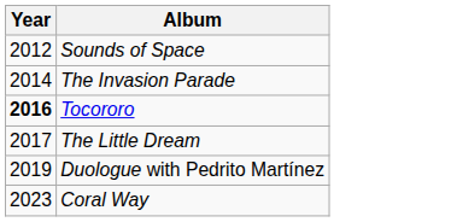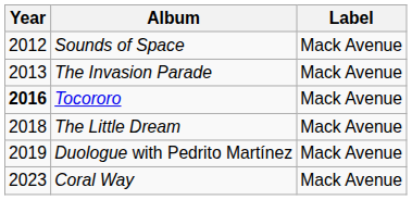+ column: Label | Mack Avenue | Mack Avenue | Mack Avenue | Mack Avenue | Mack Avenue | Mack Avenue
The Invasion Parade | Year: 2014 -> 2013
The Little Dream | Year: 2017 -> 2018
